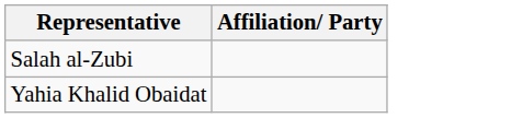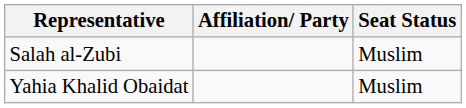+ column: Seat Status | Muslim | Muslim
